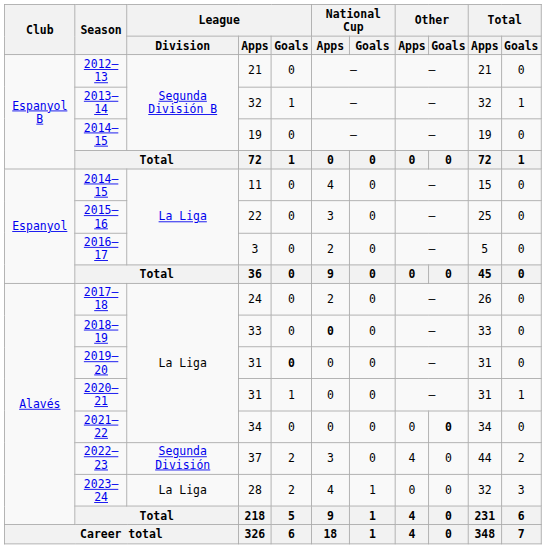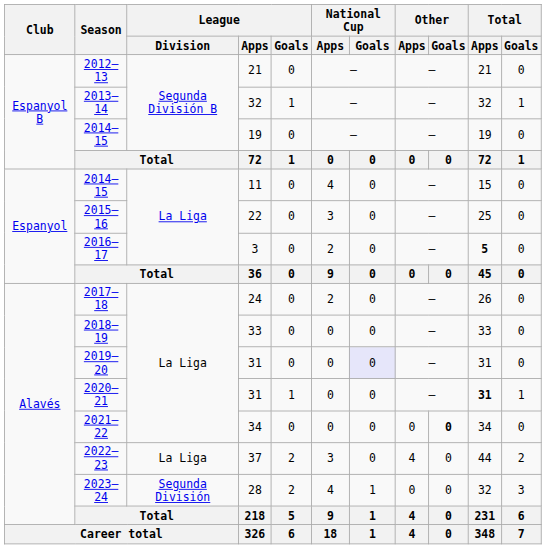2016–17 | Total / Apps: normal -> bold
2018–19 | National Cup / Apps: bold -> normal
2019–20 | League / Goals: bold -> normal
2019–20 | National Cup / Goals: no background -> lavender background
2020–21 | Total / Apps: normal -> bold
2022–23 | League / Division: Segunda División -> La Liga
2023–24 | League / Division: La Liga -> Segunda División
